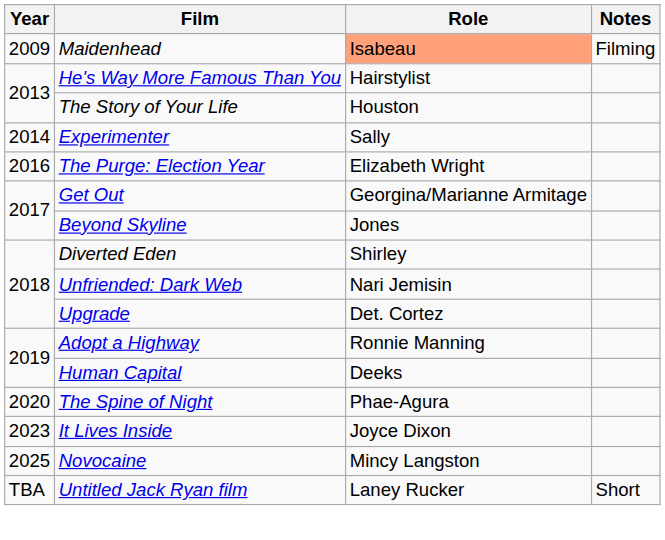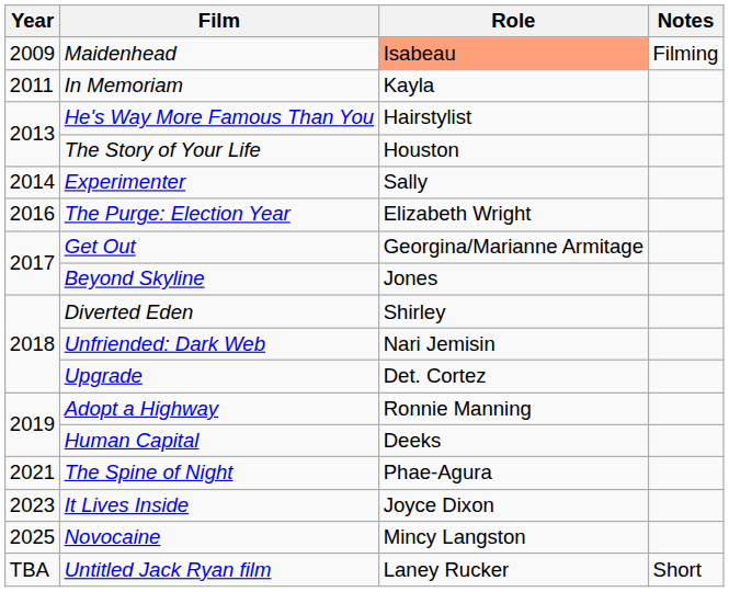+ row: 2011 | In Memoriam | Kayla
The Spine of Night | Year: 2020 -> 2021
